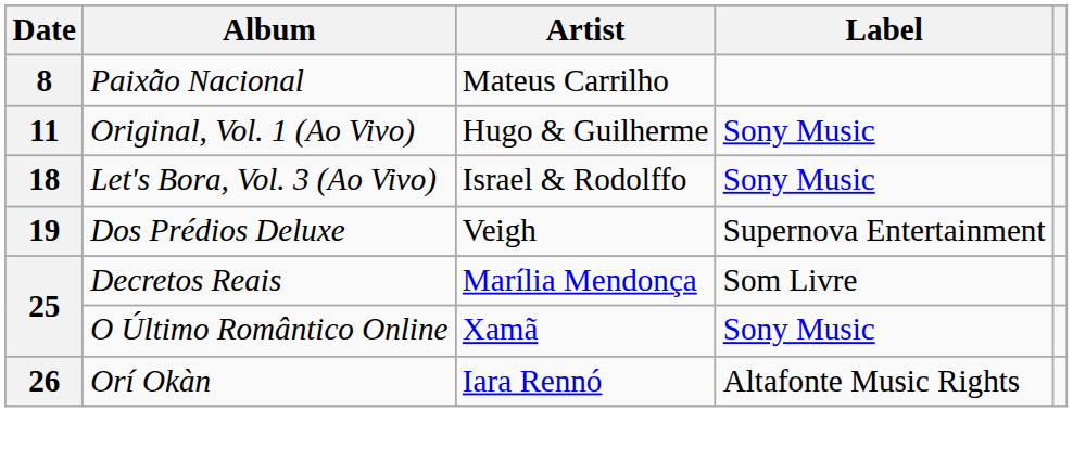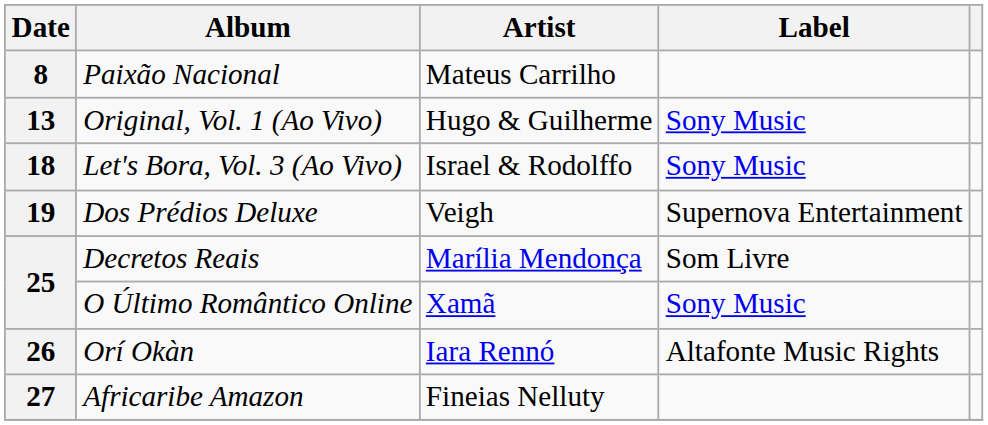Original, Vol. 1 (Ao Vivo) | Date: 11 -> 13
+ row: 27 | Africaribe Amazon | Fineias Nelluty
